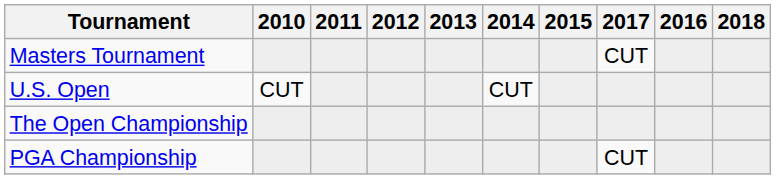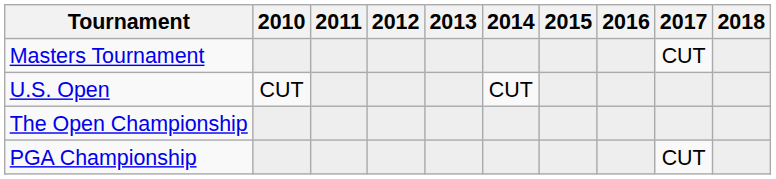columns swapped: 2016 <-> 2017
